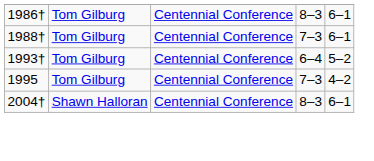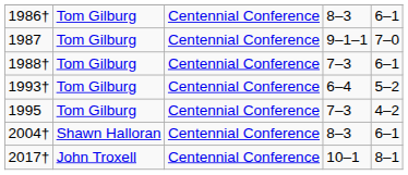+ row: 1987 | Tom Gilburg | Centennial Conference | 9–1–1 | 7–0
+ row: 2017† | John Troxell | Centennial Conference | 10–1 | 8–1
